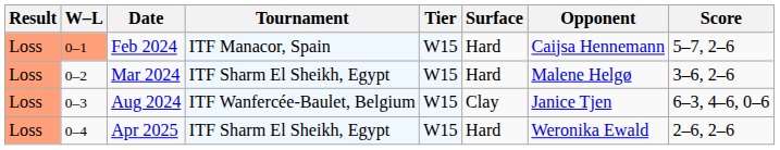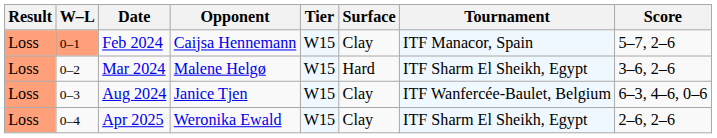columns swapped: Tournament <-> Opponent
Feb 2024 | Surface: Hard -> Clay
Apr 2025 | Surface: Hard -> Clay
